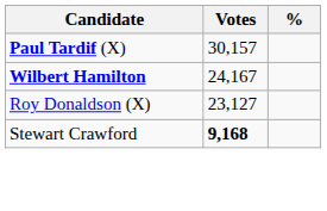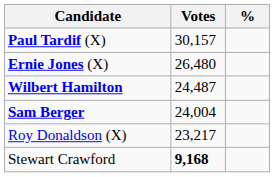+ row: Ernie Jones (X) | 26,480
Wilbert Hamilton | Votes: 24,167 -> 24,487
+ row: Sam Berger | 24,004
Roy Donaldson (X) | Votes: 23,127 -> 23,217
